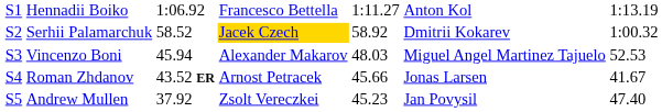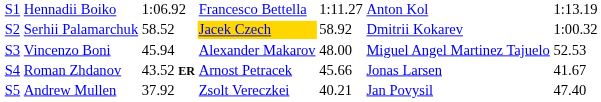Vincenzo Boni | column 5: 48.03 -> 48.00
Andrew Mullen | column 5: 45.23 -> 40.21
